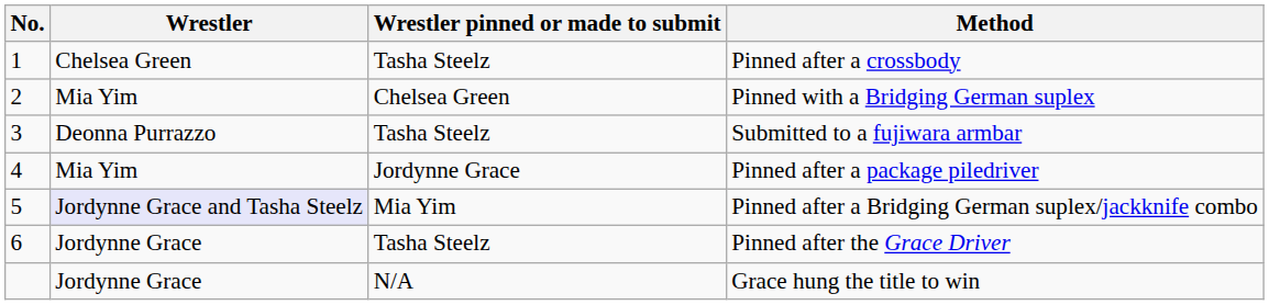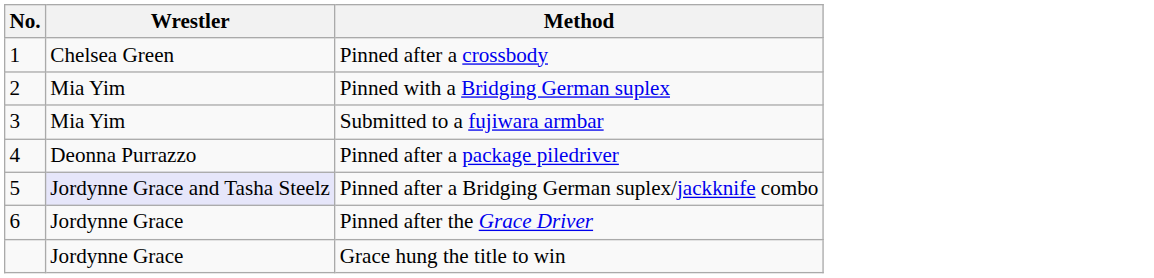- column: Wrestler pinned or made to submit | Tasha Steelz | Chelsea Green | Tasha Steelz | Jordynne Grace | Mia Yim | Tasha Steelz | N/A
Submitted to a fujiwara armbar | Wrestler: Deonna Purrazzo -> Mia Yim
Pinned after a package piledriver | Wrestler: Mia Yim -> Deonna Purrazzo
